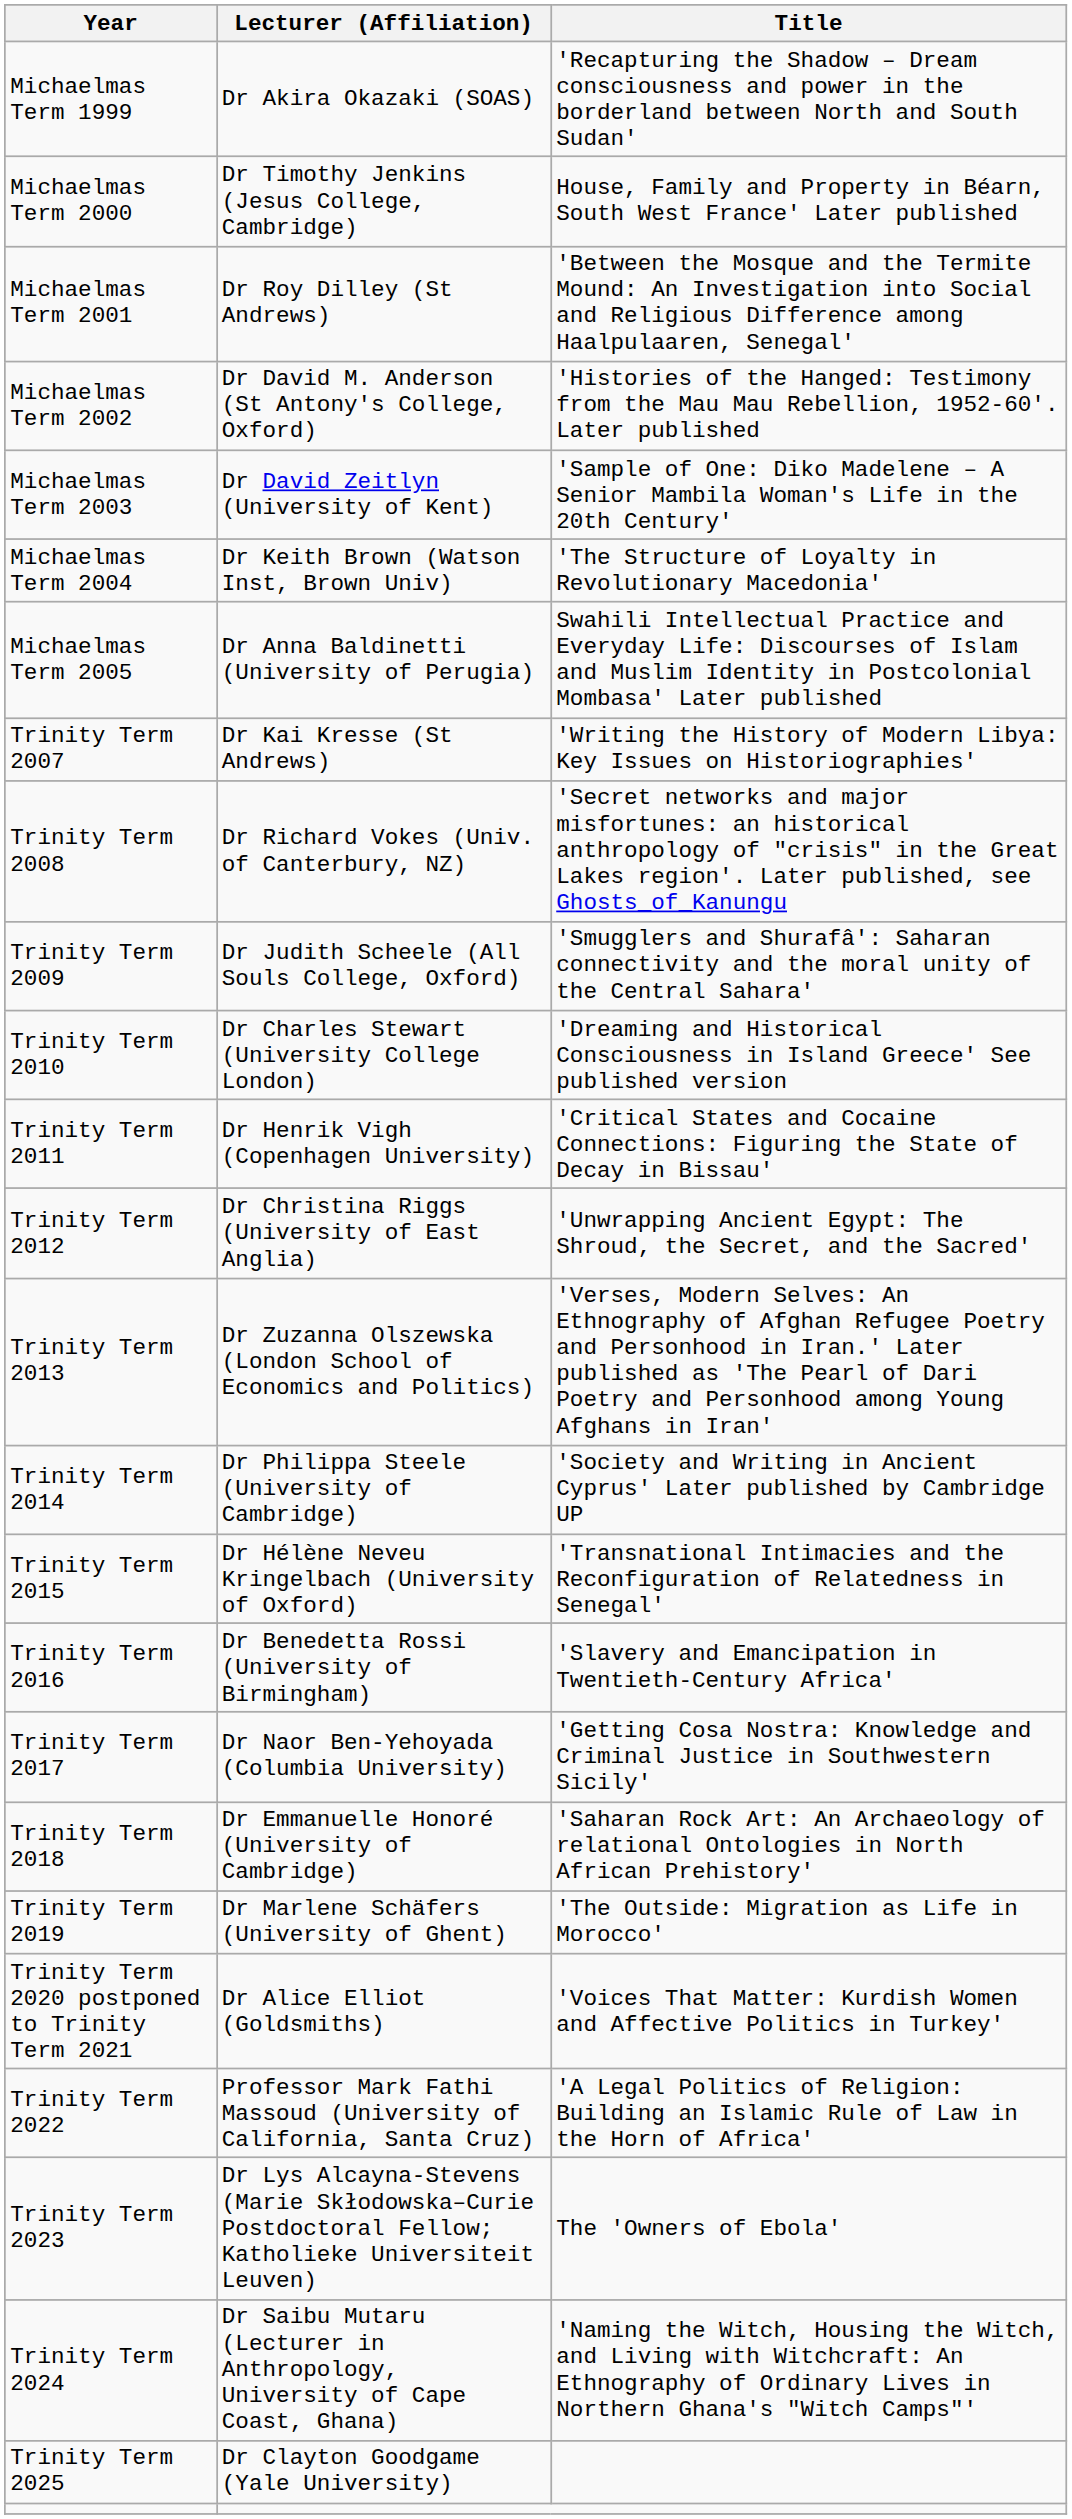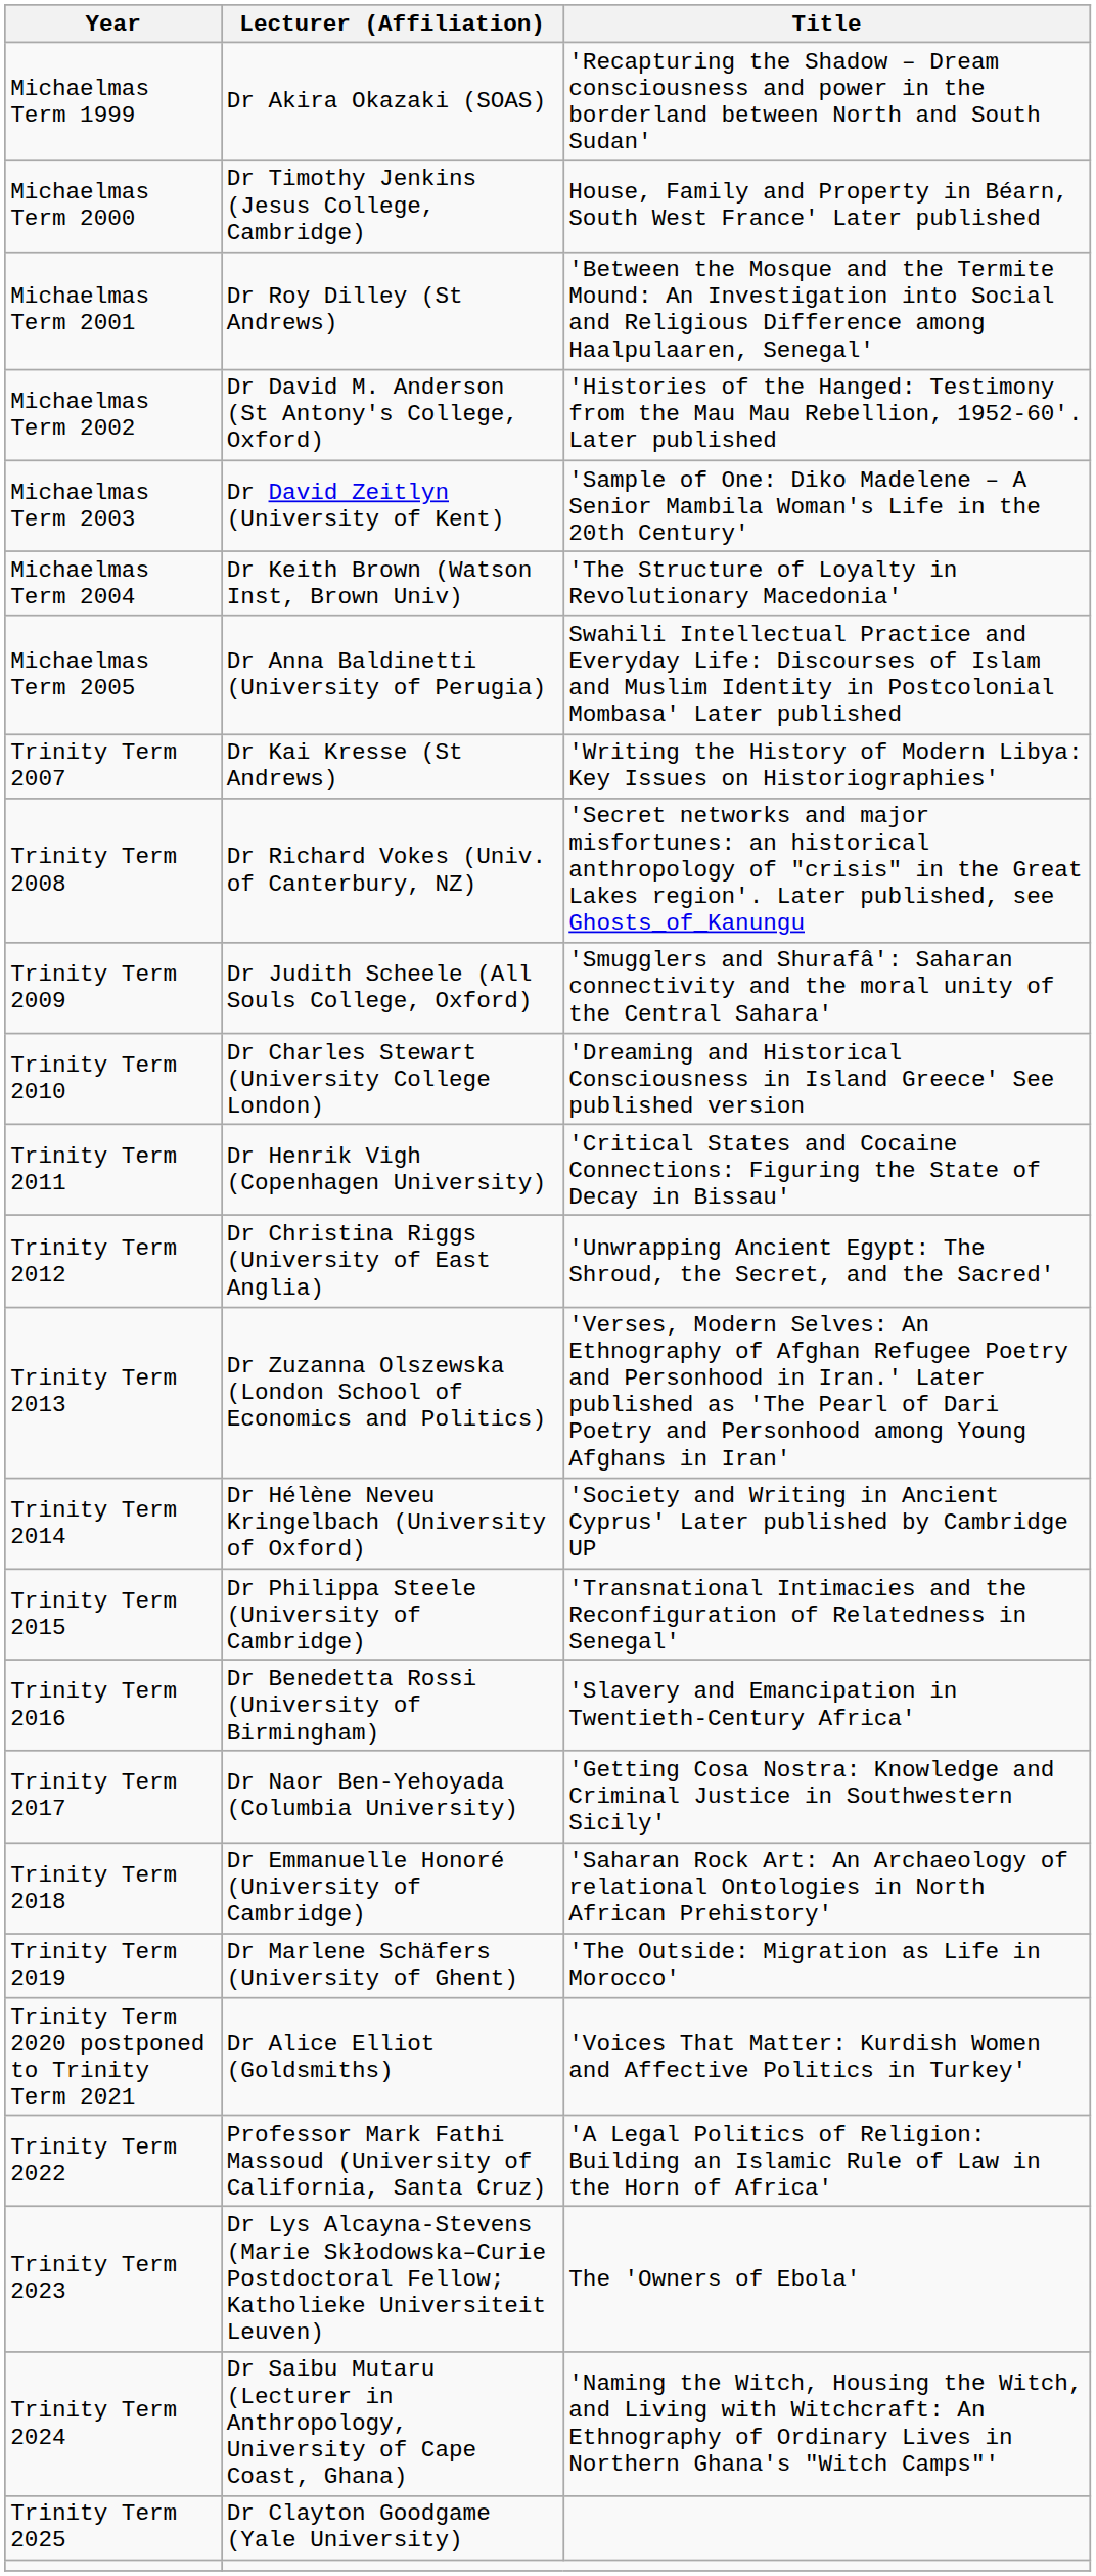Trinity Term 2014 | Lecturer (Affiliation): Dr Philippa Steele (University of Cambridge) -> Dr Hélène Neveu Kringelbach (University of Oxford)
Trinity Term 2015 | Lecturer (Affiliation): Dr Hélène Neveu Kringelbach (University of Oxford) -> Dr Philippa Steele (University of Cambridge)
